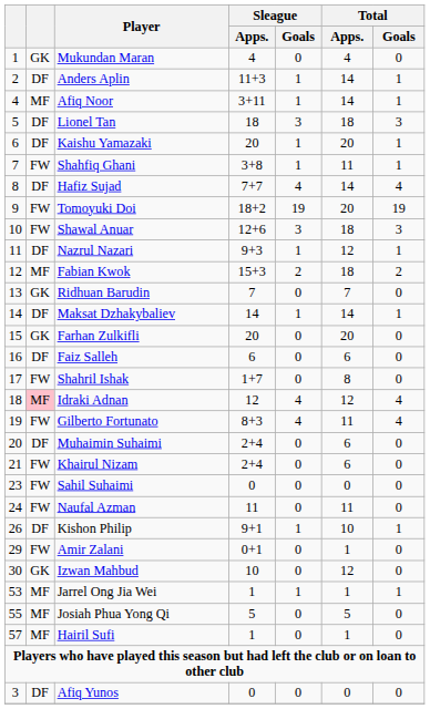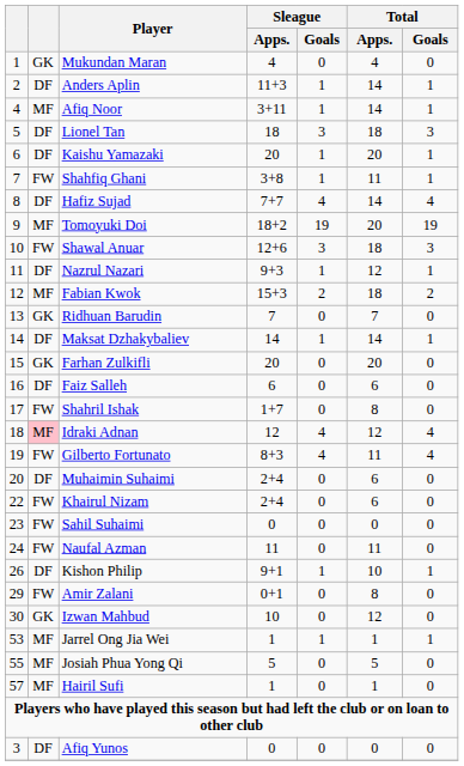Tomoyuki Doi | column 2: FW -> MF
Khairul Nizam | column 1: 21 -> 22
Amir Zalani | Total / Apps.: 1 -> 8
